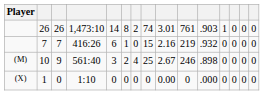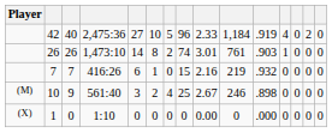+ row: 42 | 40 | 2,475:36 | 27 | 10 | 5 | 96 | 2.33 | 1,184 | .919 | 4 | 0 | 2 | 0
